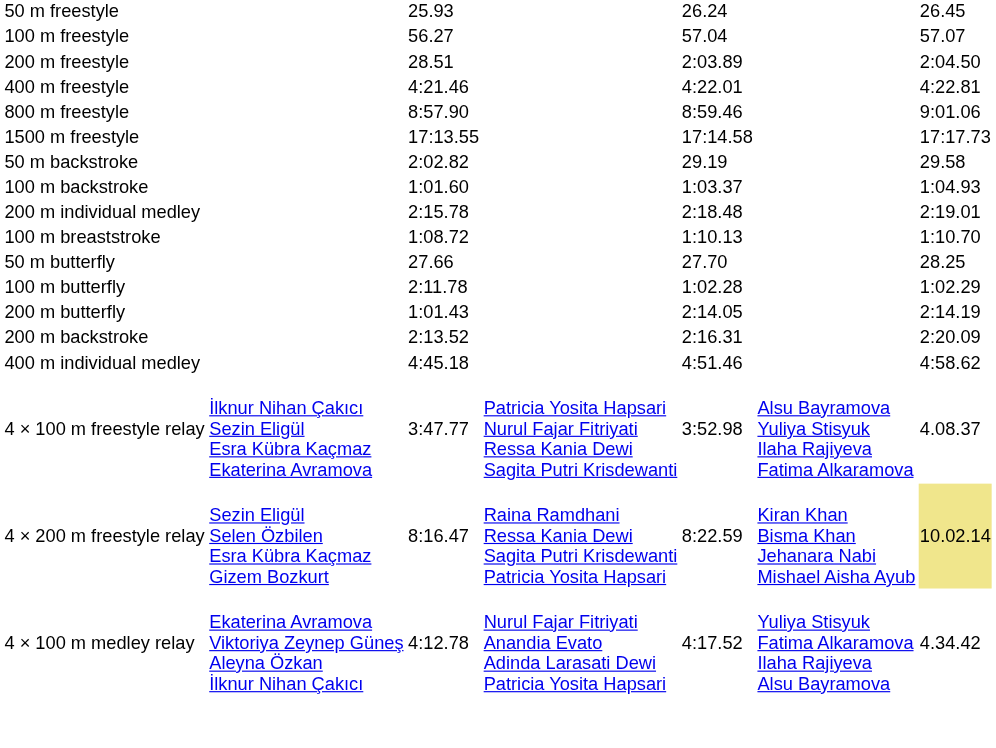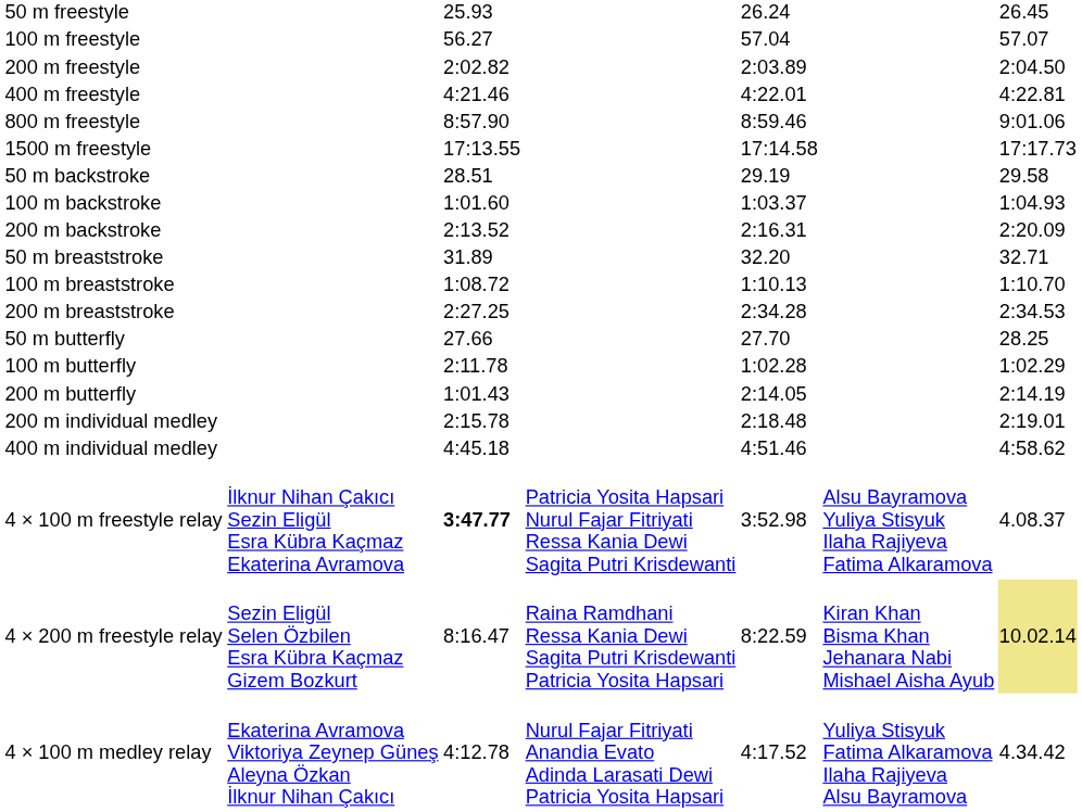200 m freestyle | column 3: 28.51 -> 2:02.82
50 m backstroke | column 3: 2:02.82 -> 28.51
rows swapped: 200 m backstroke <-> 200 m individual medley
+ row: 50 m breaststroke | 31.89 | 32.20 | 32.71
+ row: 200 m breaststroke | 2:27.25 | 2:34.28 | 2:34.53
4 × 100 m freestyle relay | column 3: normal -> bold
